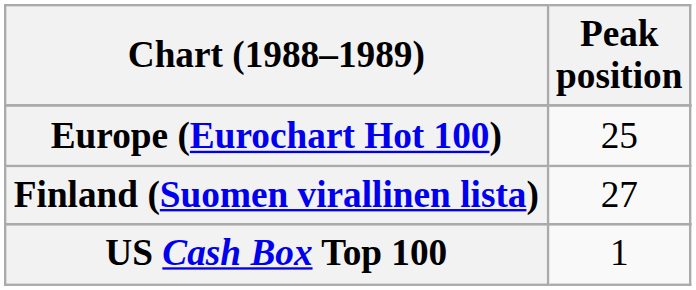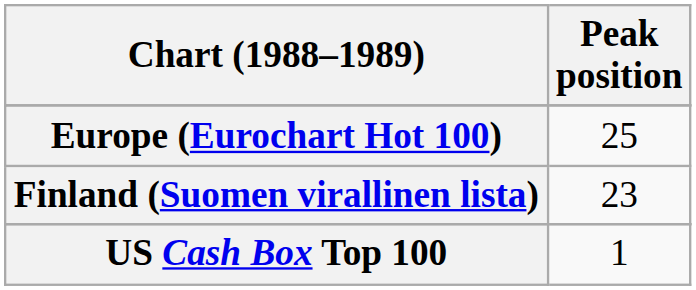Finland (Suomen virallinen lista) | Peak position: 27 -> 23
